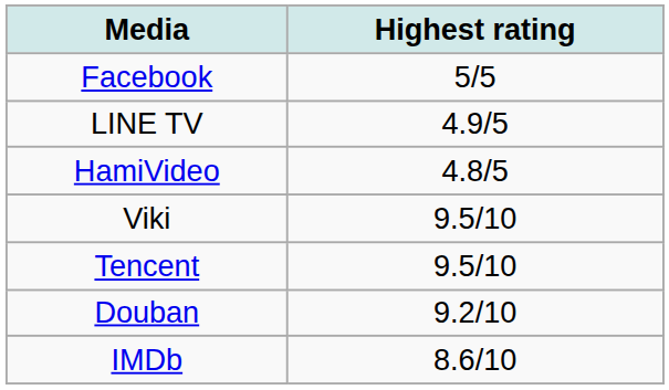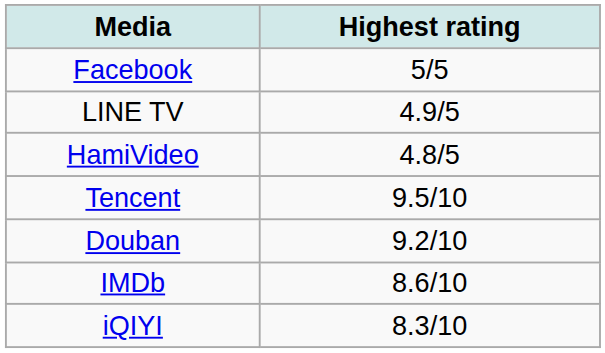- row: Viki | 9.5/10
+ row: iQIYI | 8.3/10
